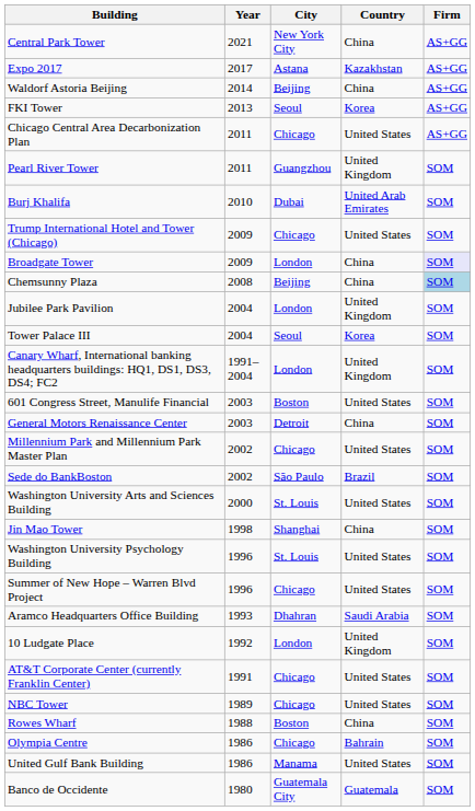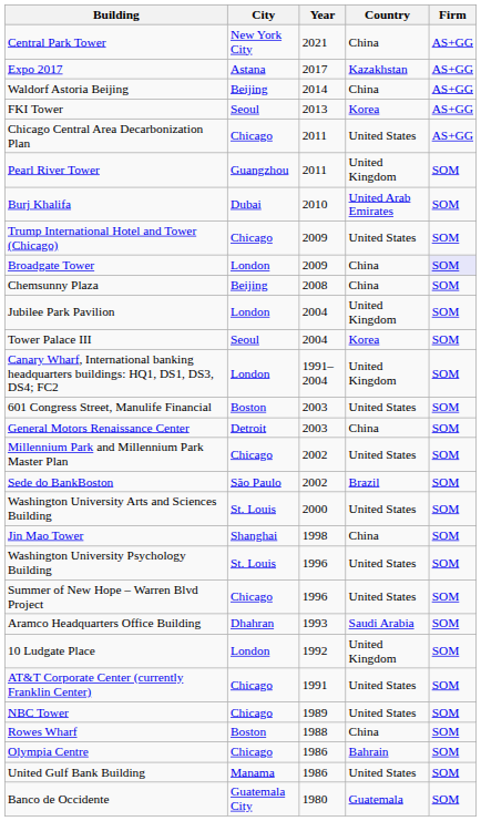columns swapped: Year <-> City
Chemsunny Plaza | Firm: lightblue background -> no background
